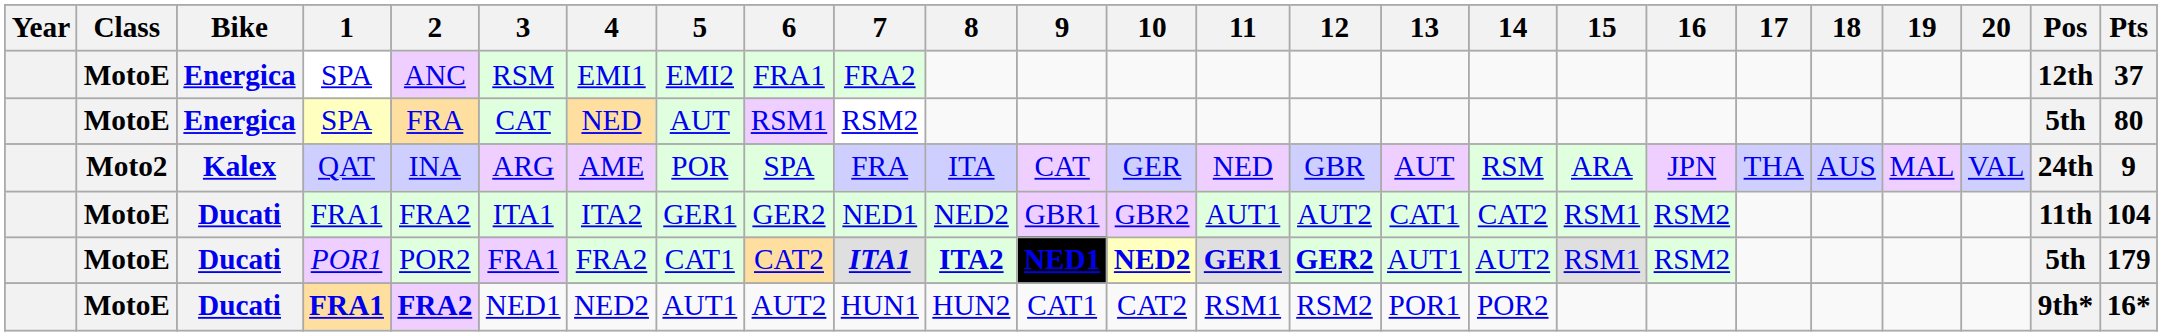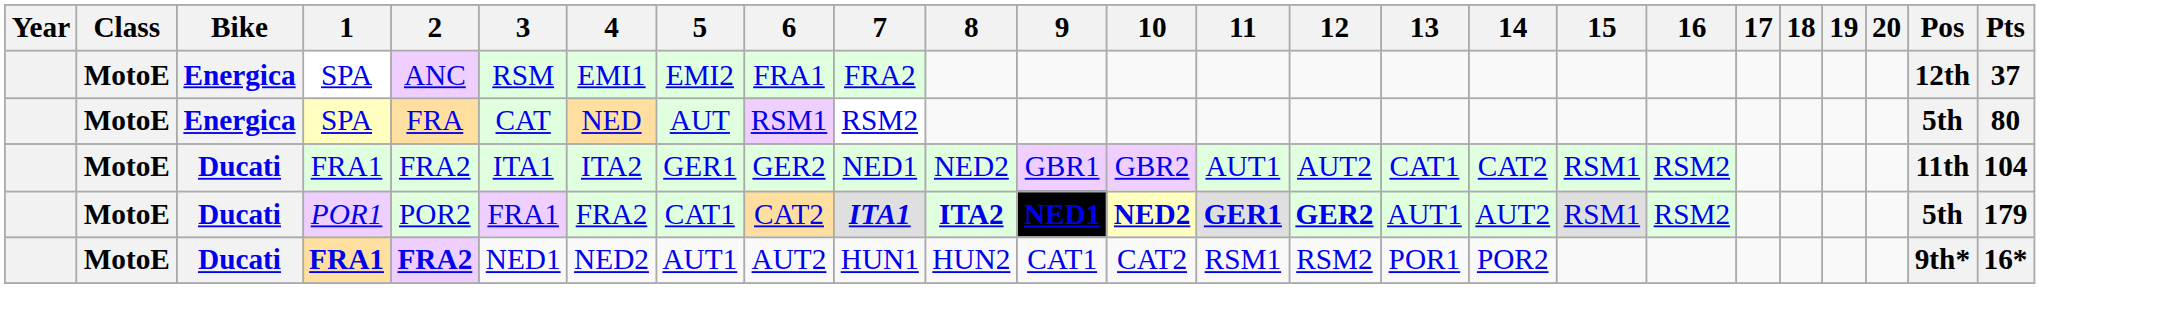- row: Moto2 | Kalex | QAT | INA | ARG | AME | POR | SPA | FRA | ITA | CAT | GER | NED | GBR | AUT | RSM | ARA | JPN | THA | AUS | MAL | VAL | 24th | 9
